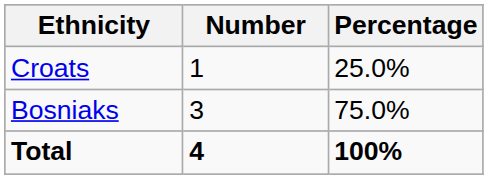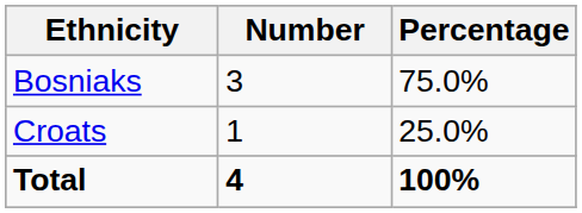rows swapped: Bosniaks <-> Croats
